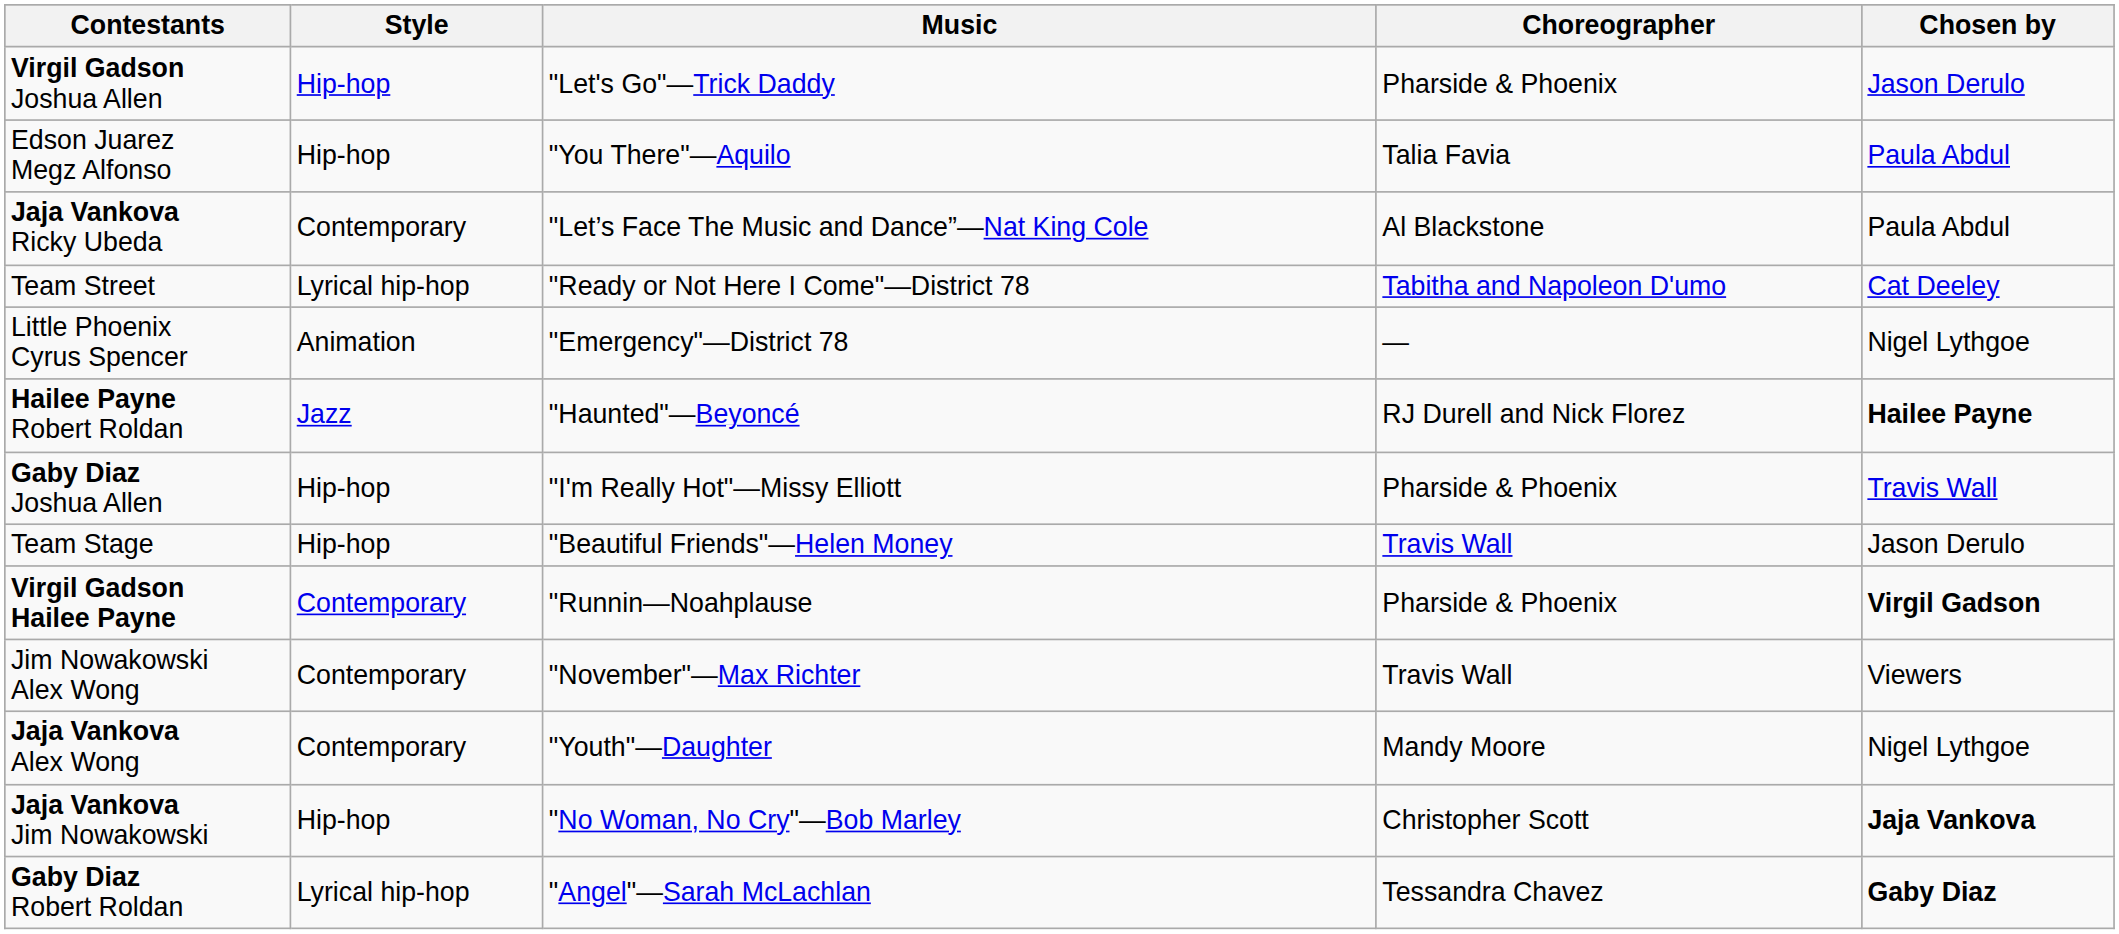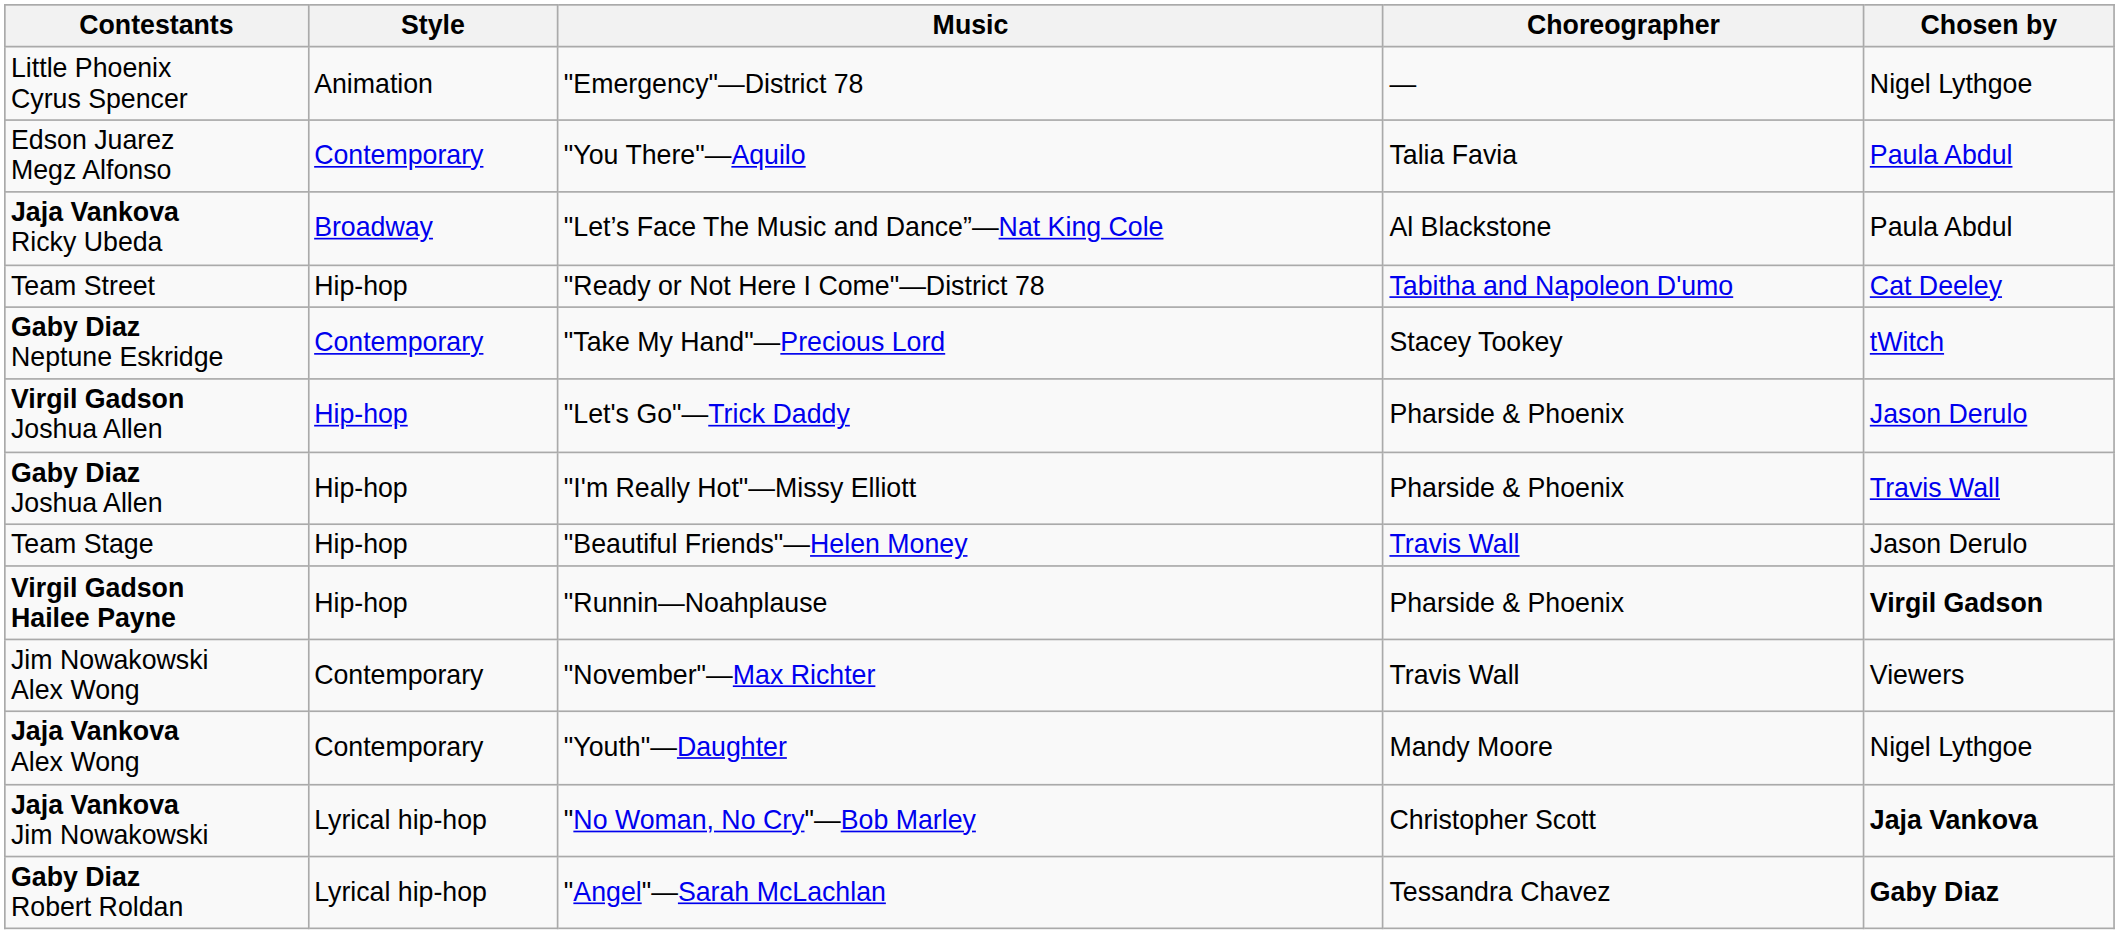rows swapped: Virgil Gadson Joshua Allen <-> Little Phoenix Cyrus Spencer
Edson Juarez Megz Alfonso | Style: Hip-hop -> Contemporary
Jaja Vankova Ricky Ubeda | Style: Contemporary -> Broadway
Team Street | Style: Lyrical hip-hop -> Hip-hop
+ row: Gaby Diaz Neptune Eskridge | Contemporary | "Take My Hand"—Precious Lord | Stacey Tookey | tWitch
- row: Hailee Payne Robert Roldan | Jazz | "Haunted"—Beyoncé | RJ Durell and Nick Florez | Hailee Payne
Virgil Gadson Hailee Payne | Style: Contemporary -> Hip-hop
Jaja Vankova Jim Nowakowski | Style: Hip-hop -> Lyrical hip-hop
